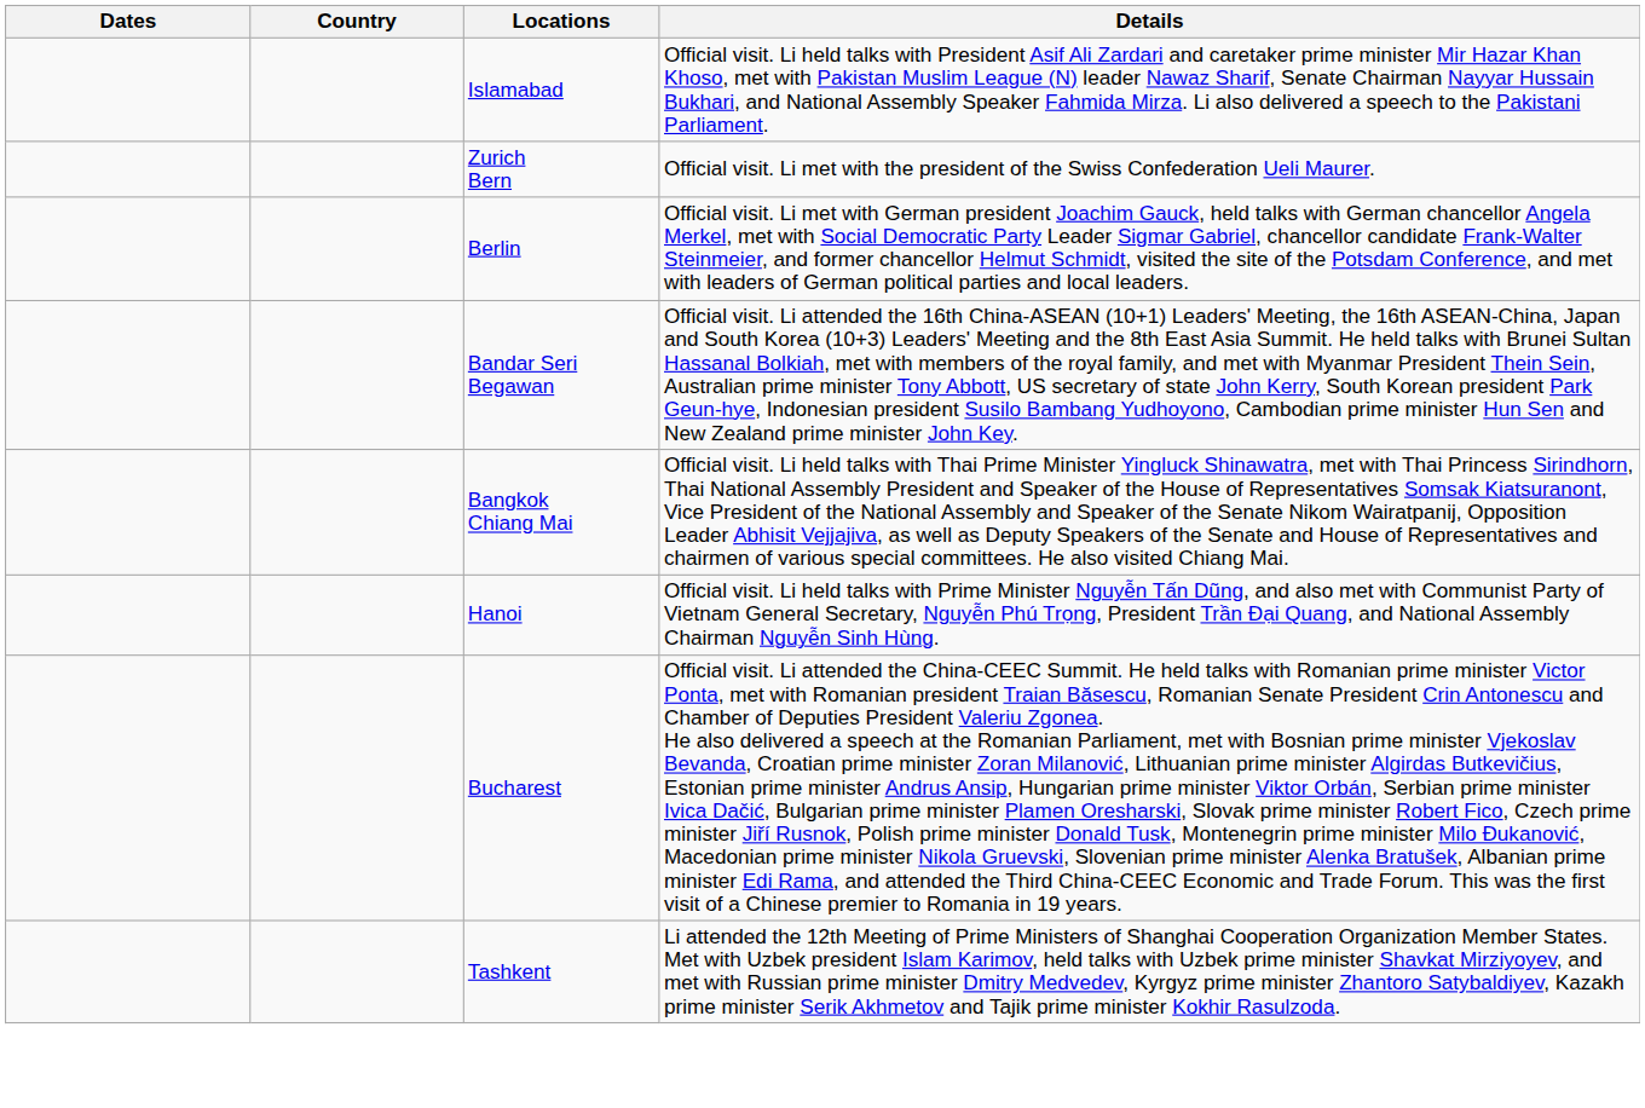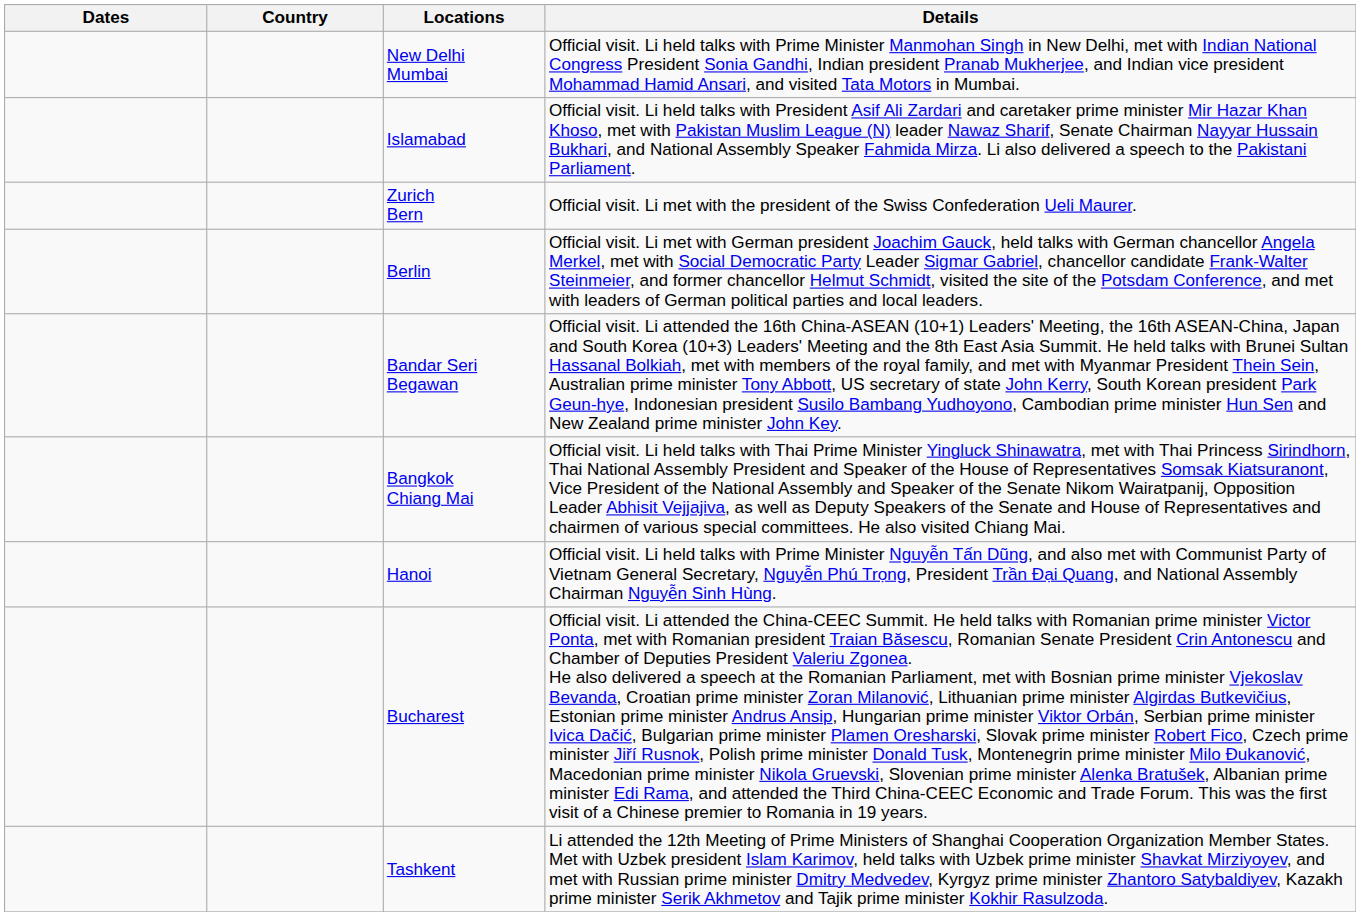+ row: New Delhi Mumbai | Official visit. Li held talks with Prime Minister Manmohan Singh in New Delhi, met with Indian National Congress President Sonia Gandhi, Indian president Pranab Mukherjee, and Indian vice president Mohammad Hamid Ansari, and visited Tata Motors in Mumbai.
